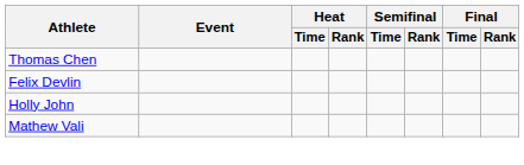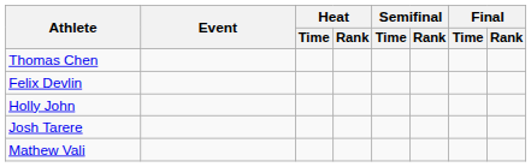+ row: Josh Tarere
